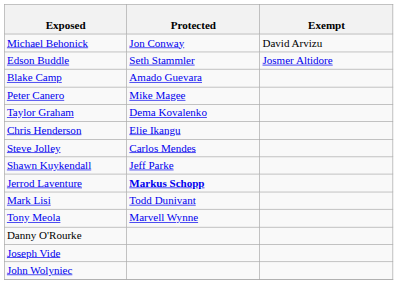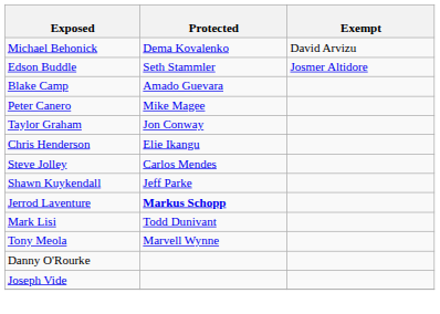Michael Behonick | Protected: Jon Conway -> Dema Kovalenko
Taylor Graham | Protected: Dema Kovalenko -> Jon Conway
- row: John Wolyniec
